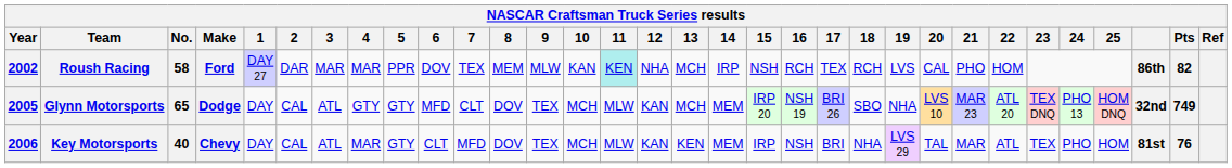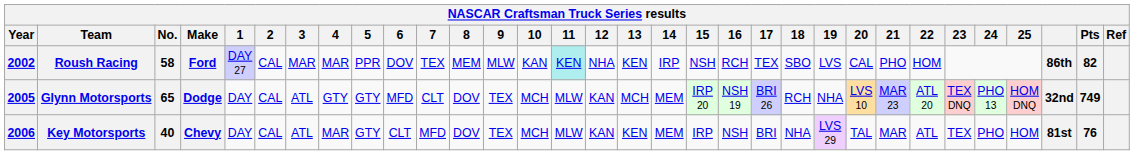Roush Racing | 2: DAR -> CAL
Roush Racing | 13: MCH -> KEN
Roush Racing | 18: RCH -> SBO
Glynn Motorsports | 18: SBO -> RCH
